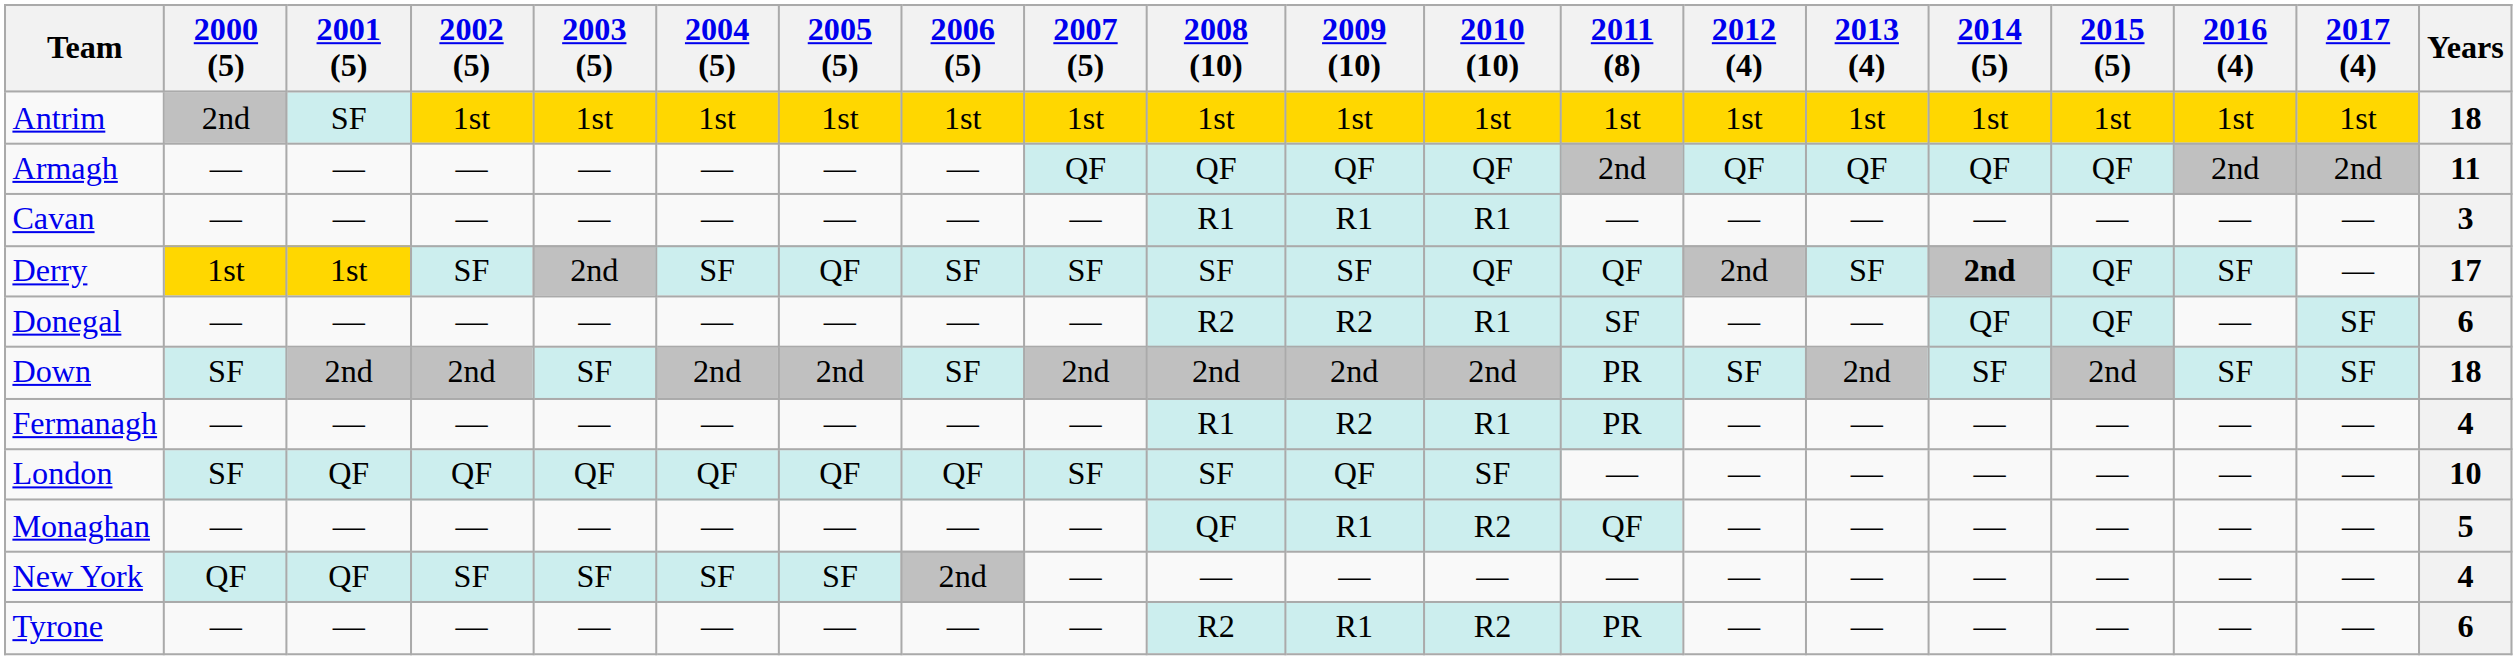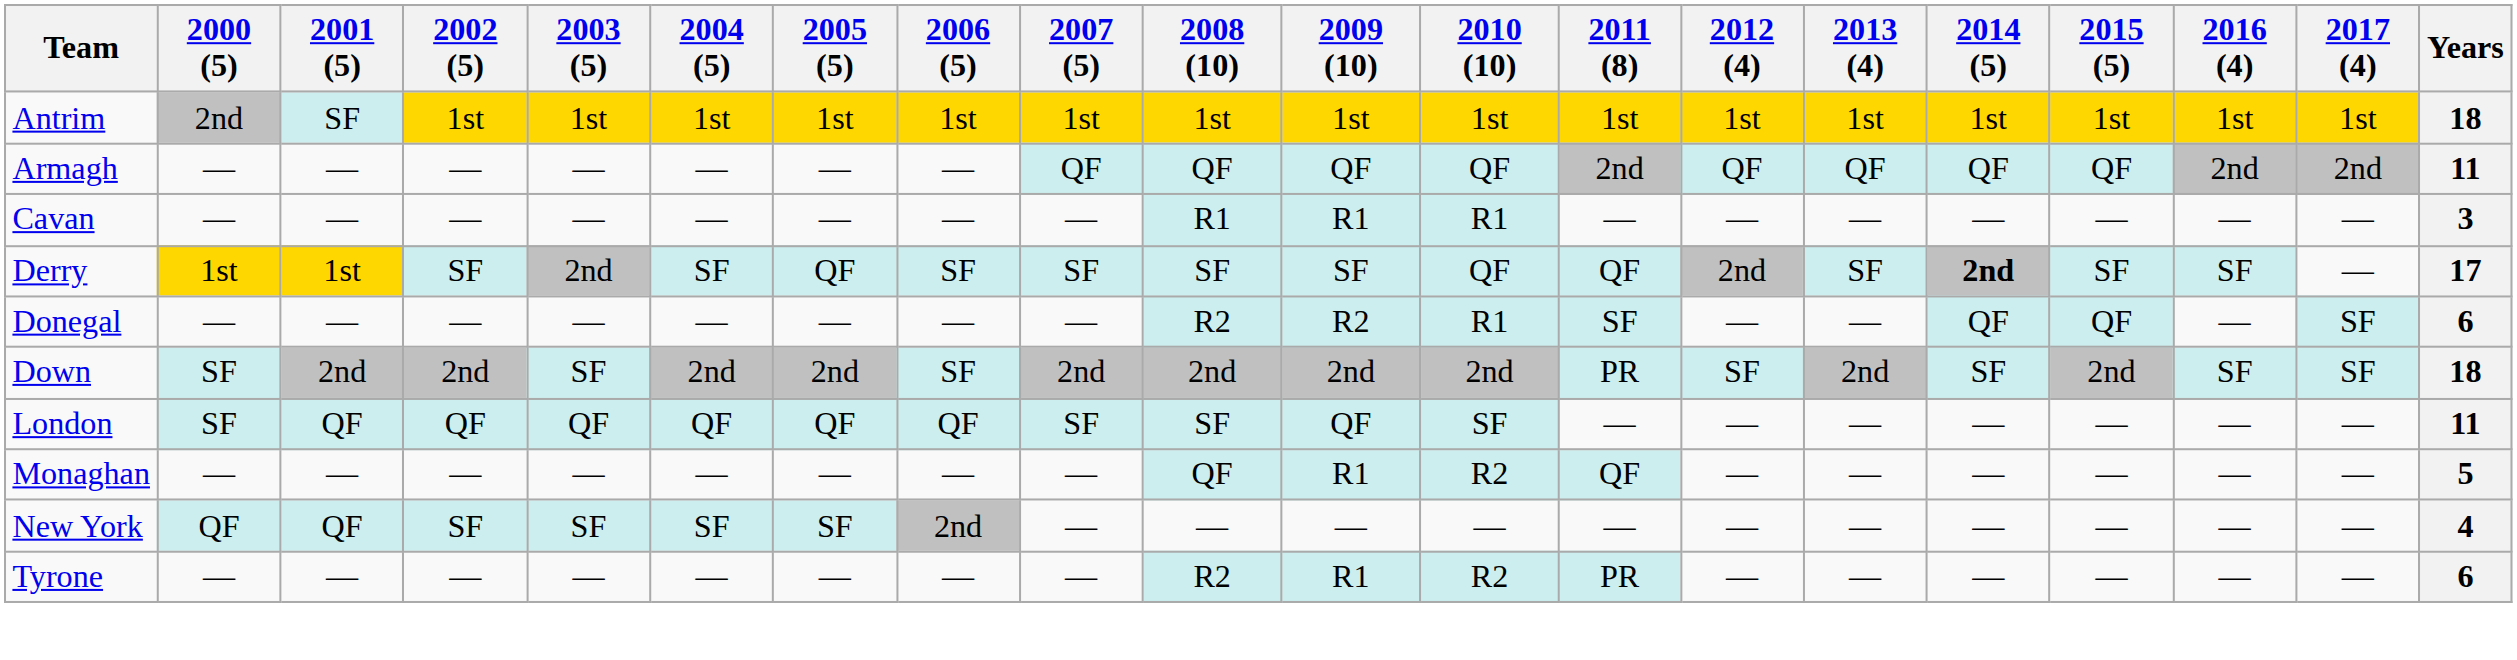Derry | 2015 (5): QF -> SF
- row: Fermanagh | — | — | — | — | — | — | — | — | R1 | R2 | R1 | PR | — | — | — | — | — | — | 4
London | Years: 10 -> 11
